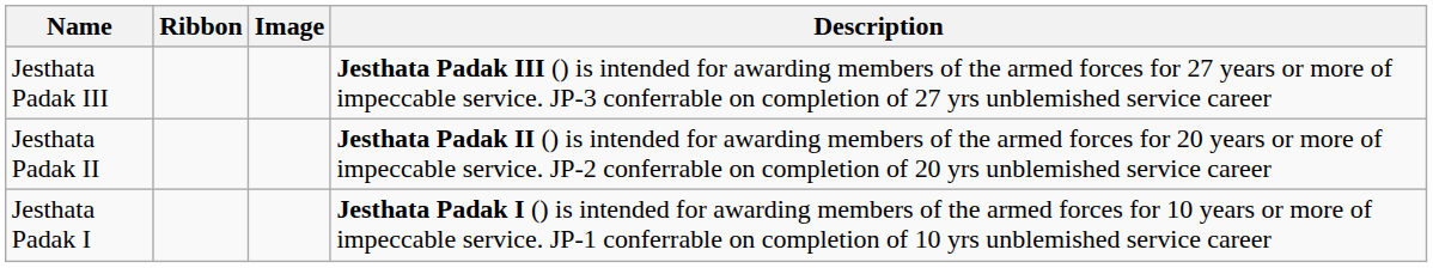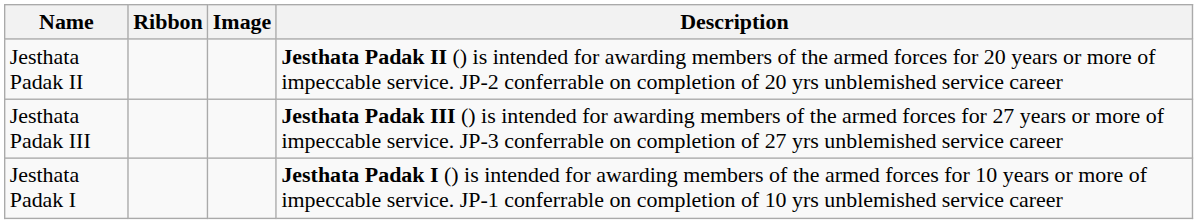rows swapped: Jesthata Padak III <-> Jesthata Padak II
